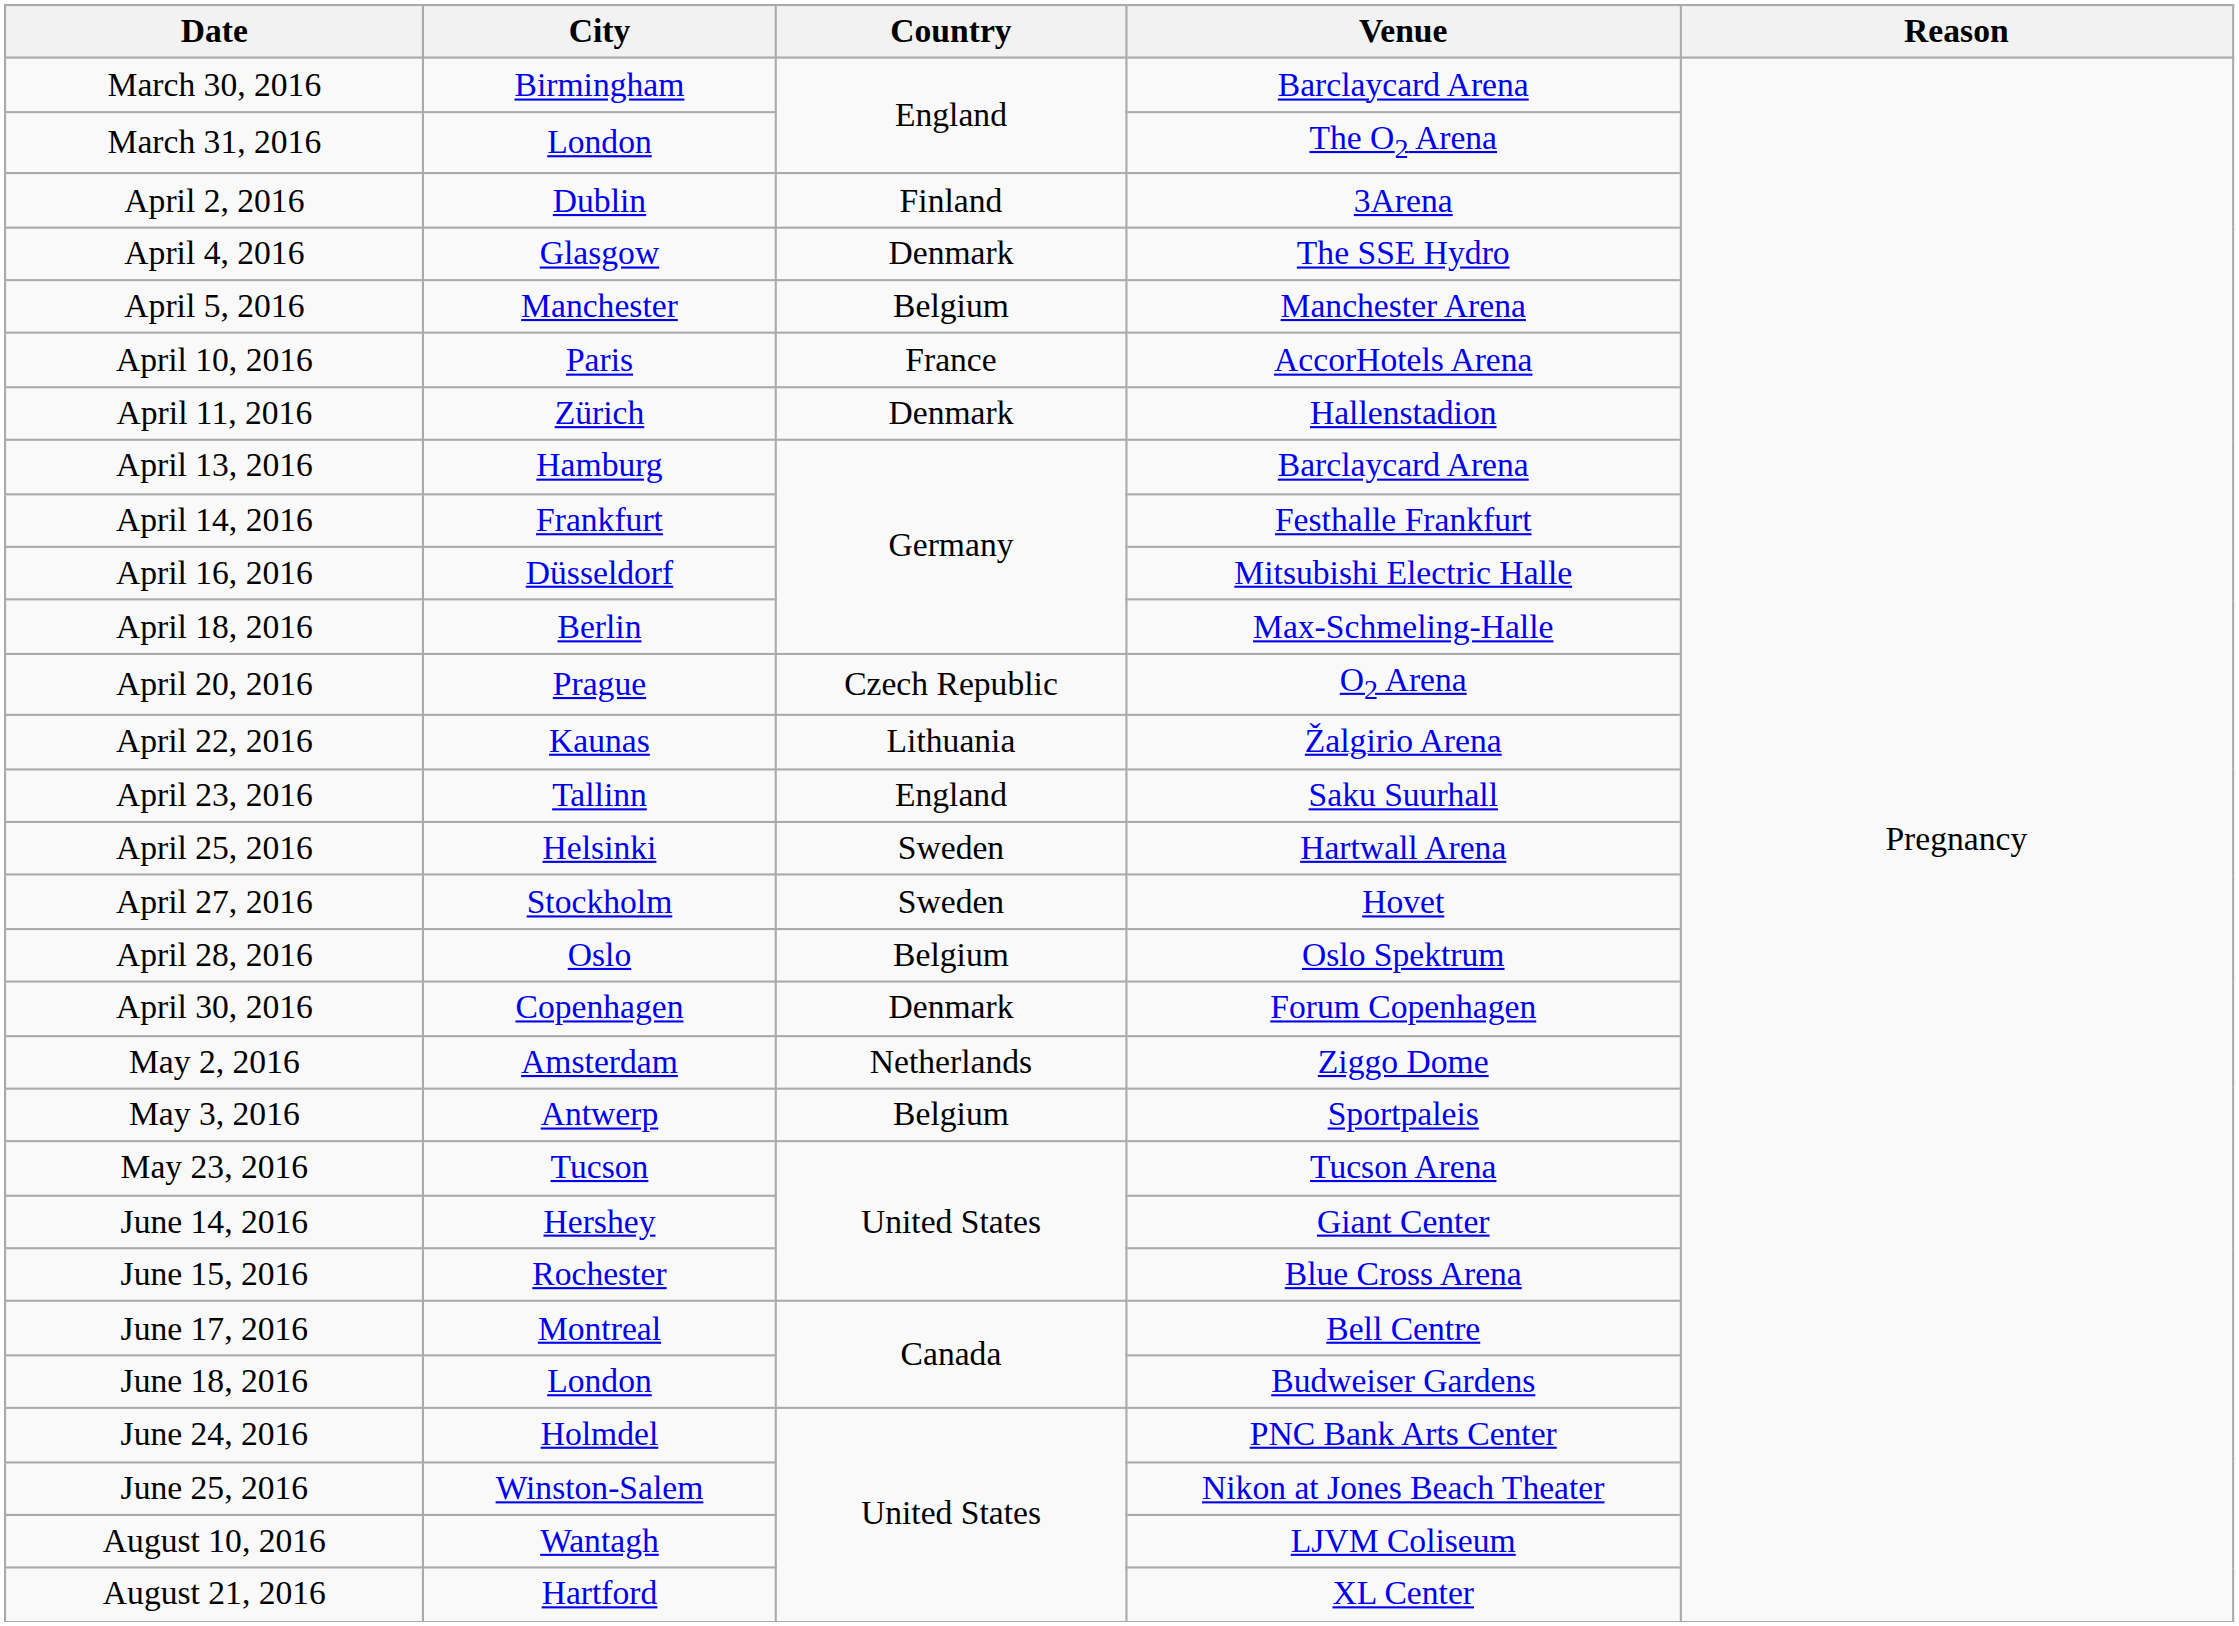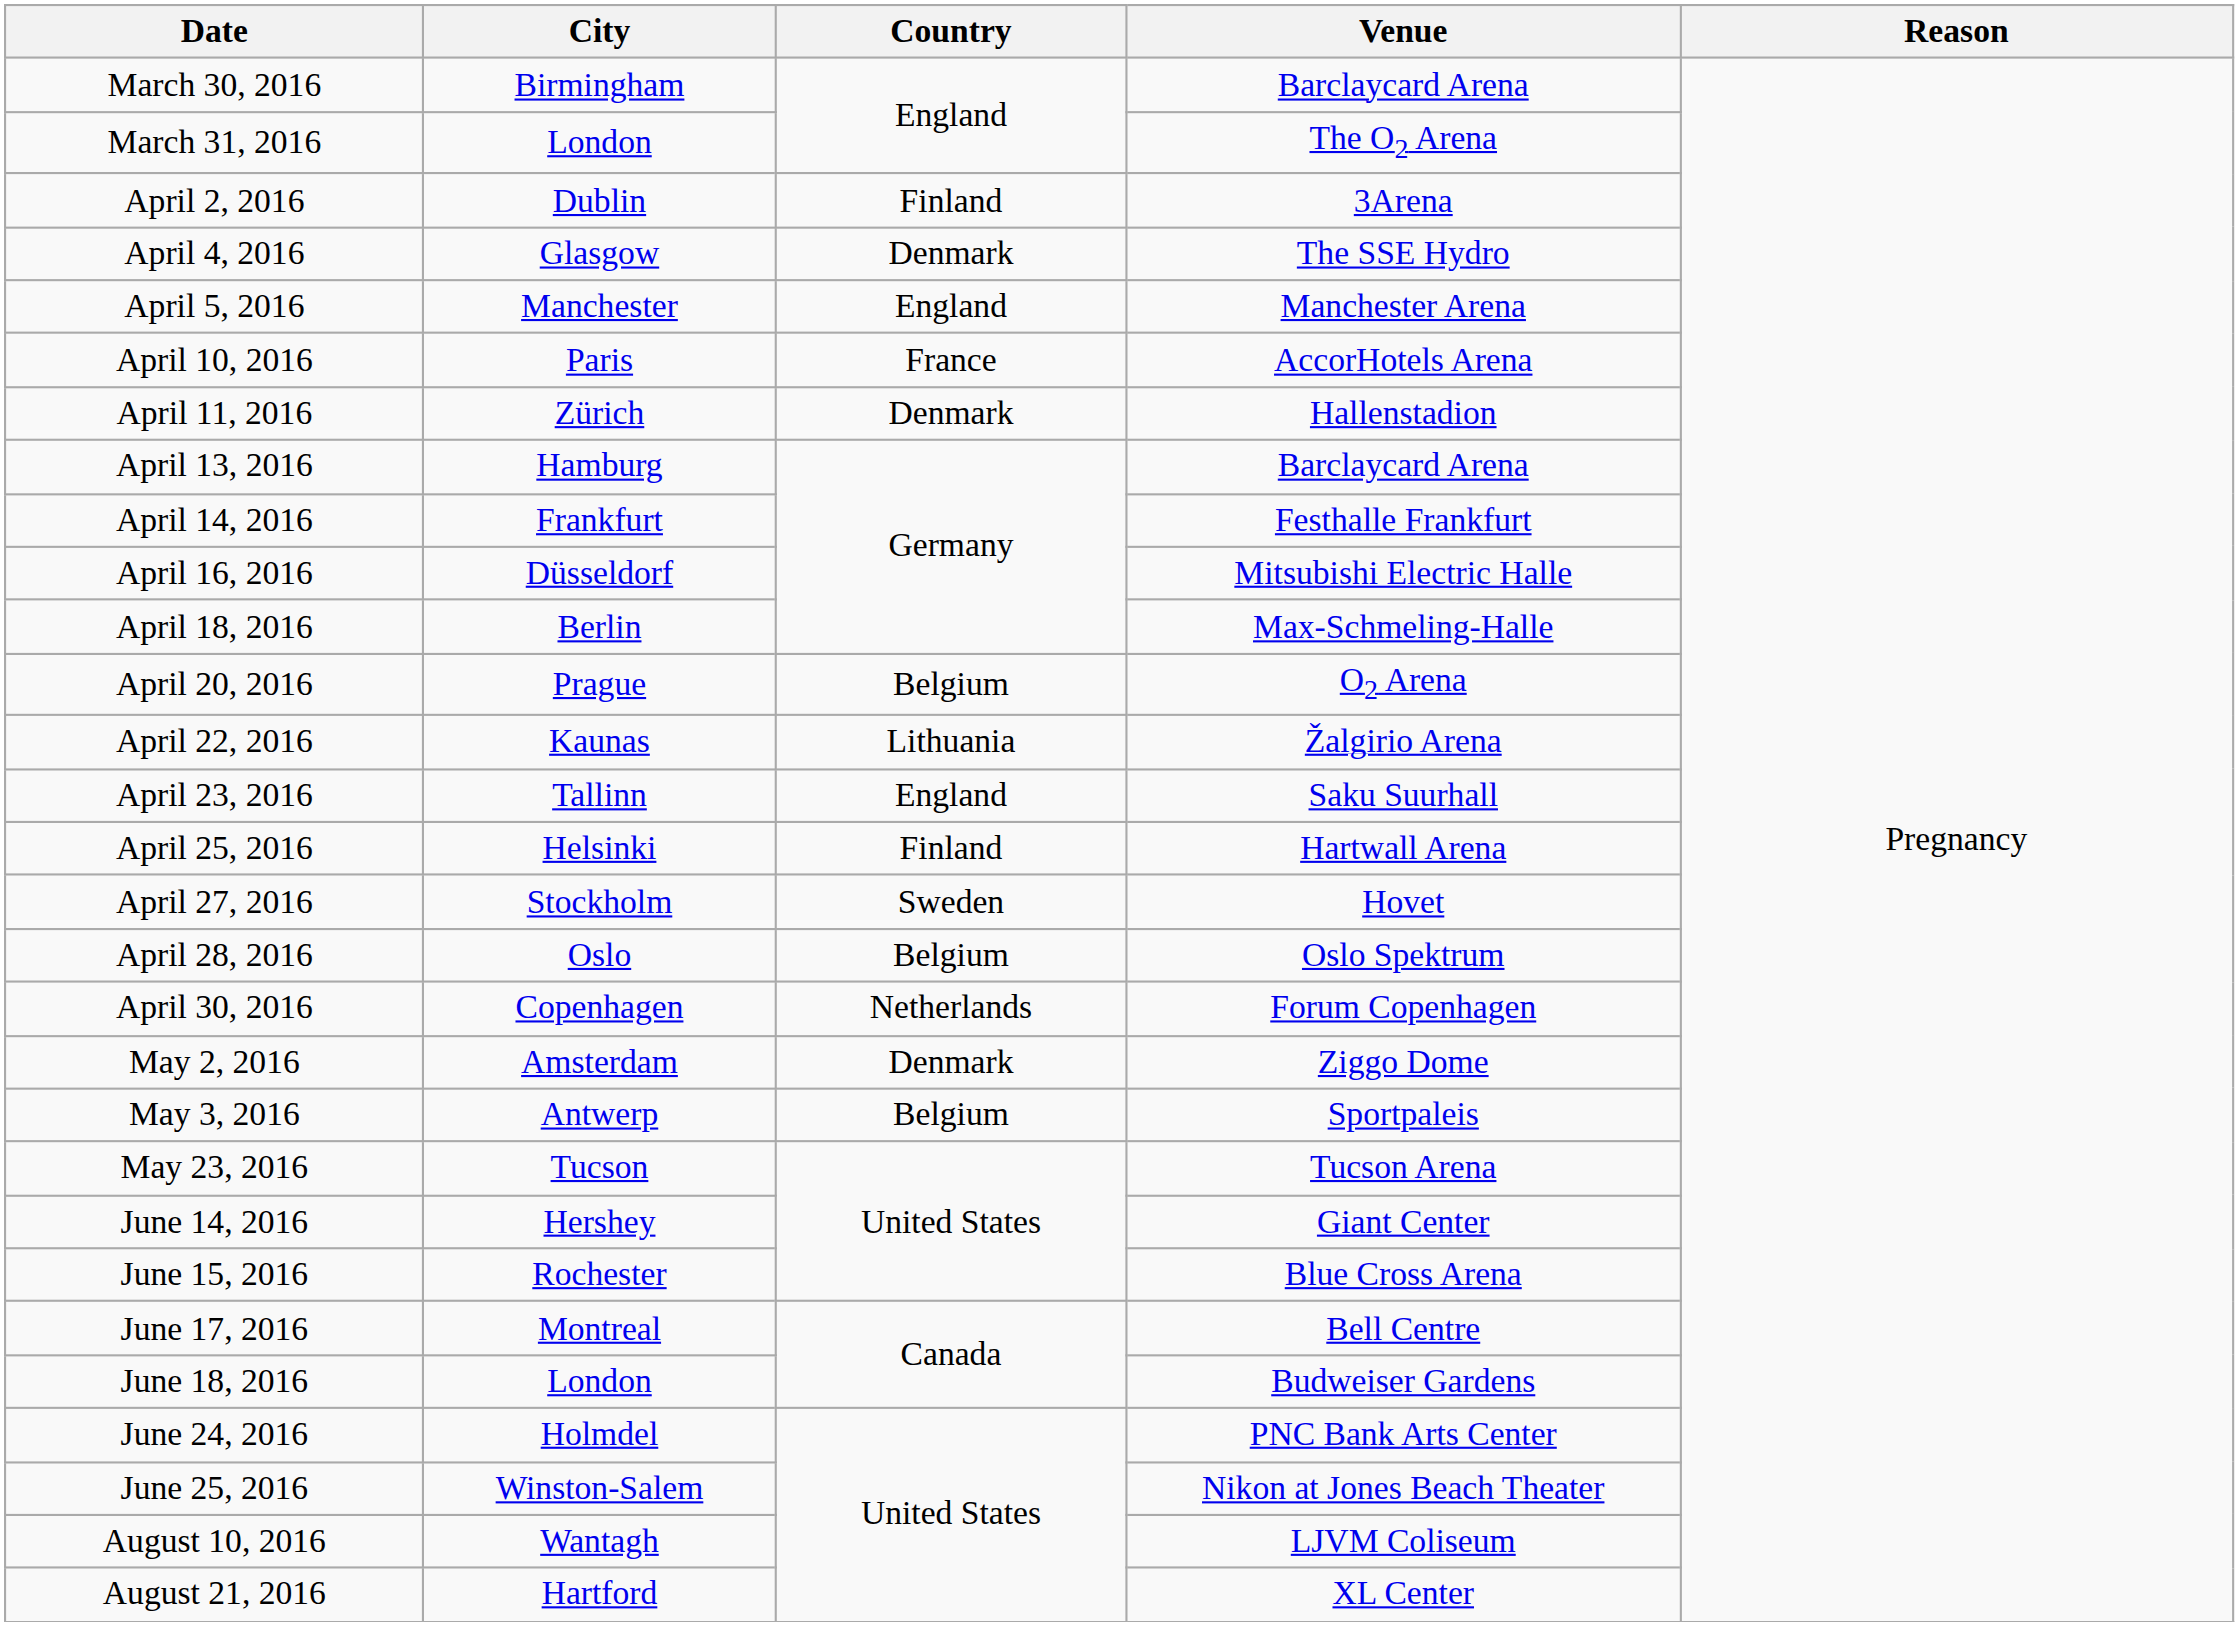April 5, 2016 | Country: Belgium -> England
April 20, 2016 | Country: Czech Republic -> Belgium
April 25, 2016 | Country: Sweden -> Finland
April 30, 2016 | Country: Denmark -> Netherlands
May 2, 2016 | Country: Netherlands -> Denmark
